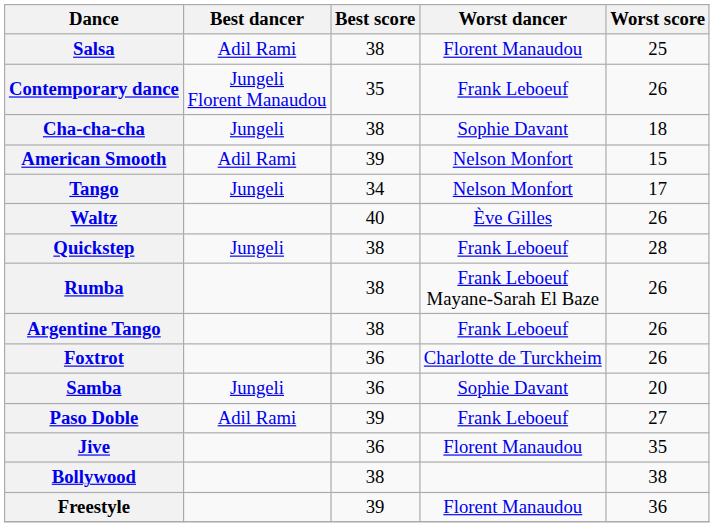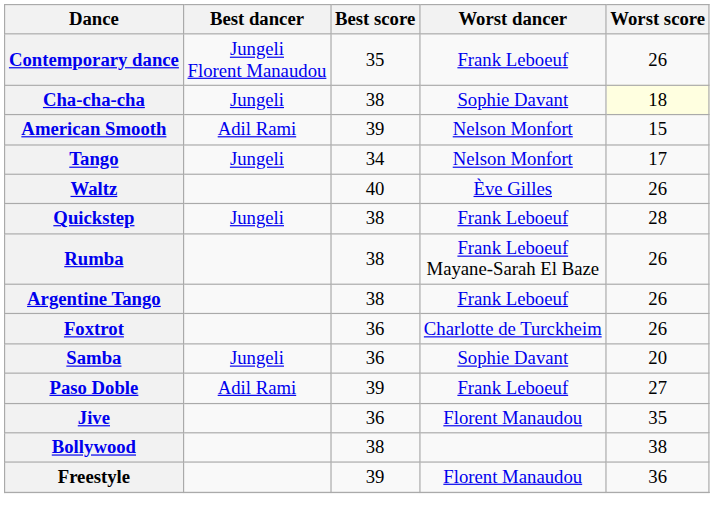- row: Salsa | Adil Rami | 38 | Florent Manaudou | 25
Cha-cha-cha | Worst score: no background -> lightyellow background
